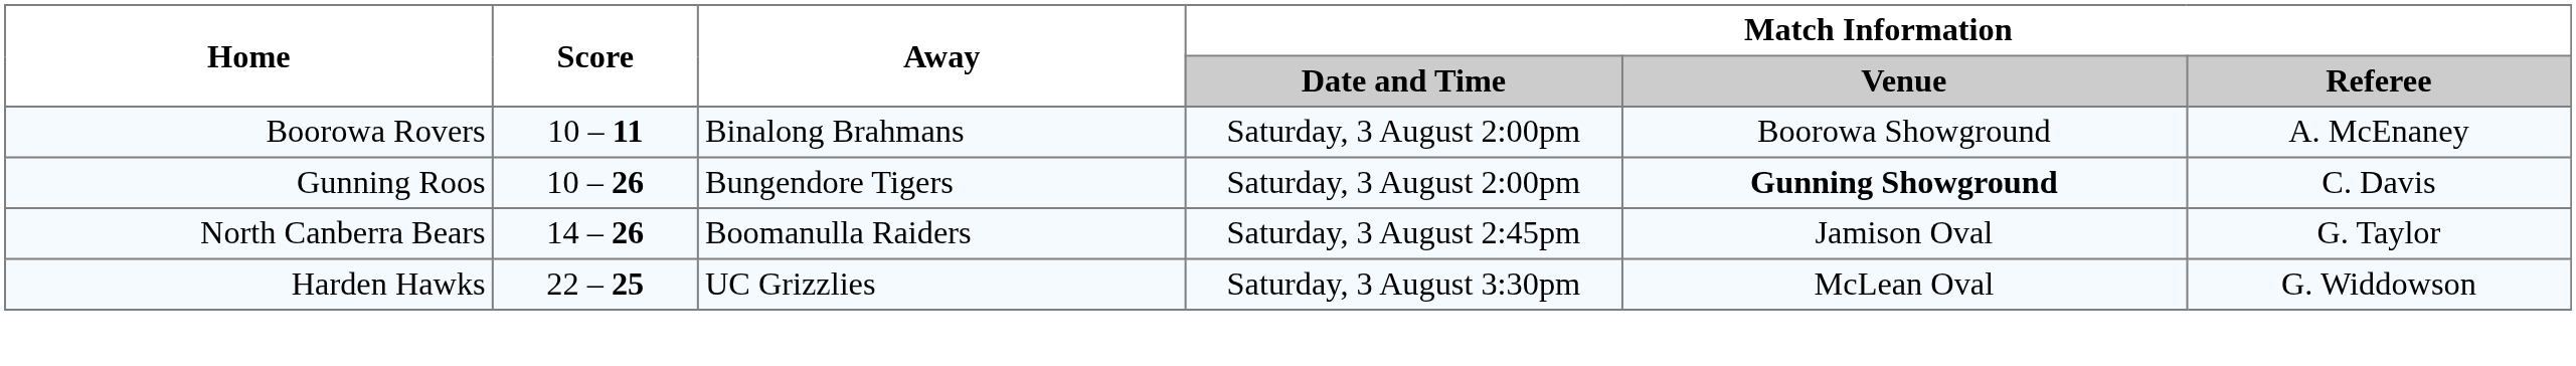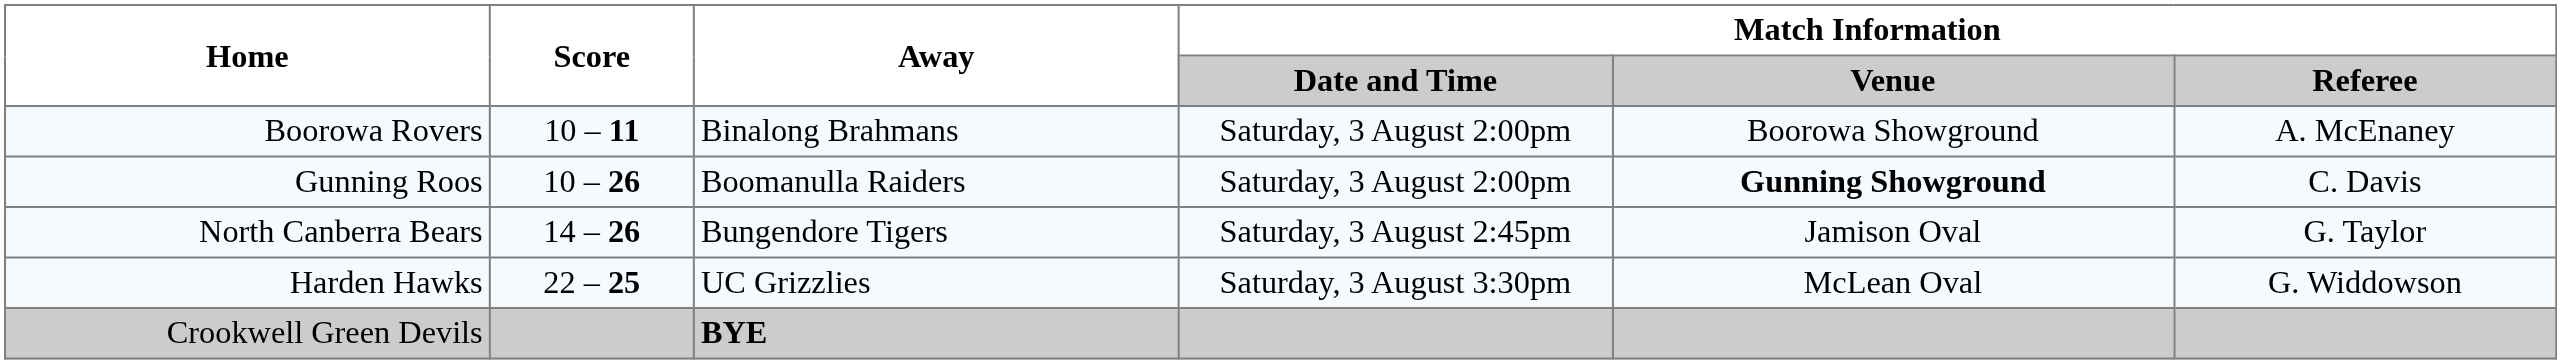Gunning Roos | Away: Bungendore Tigers -> Boomanulla Raiders
North Canberra Bears | Away: Boomanulla Raiders -> Bungendore Tigers
+ row: Crookwell Green Devils | BYE
